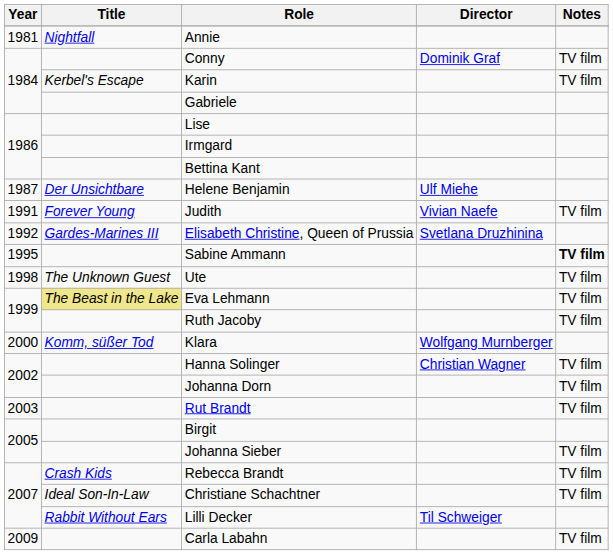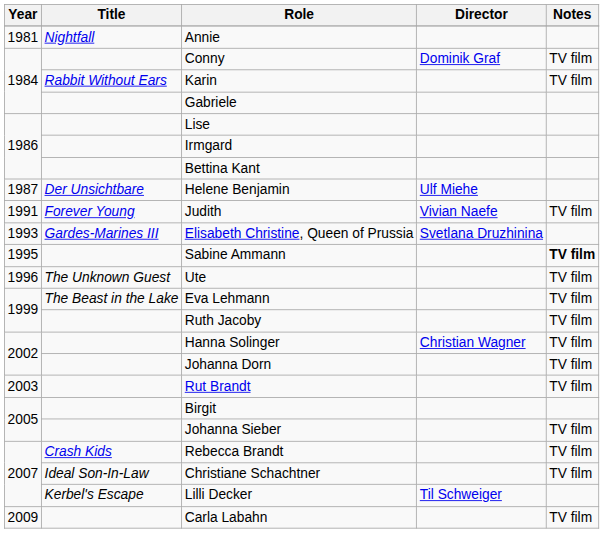Karin | Title: Kerbel's Escape -> Rabbit Without Ears
Elisabeth Christine, Queen of Prussia | Year: 1992 -> 1993
Ute | Year: 1998 -> 1996
Eva Lehmann | Title: khaki background -> no background
- row: 2000 | Komm, süßer Tod | Klara | Wolfgang Murnberger
Lilli Decker | Title: Rabbit Without Ears -> Kerbel's Escape
